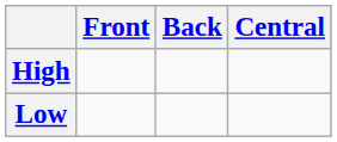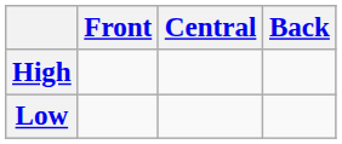columns swapped: Central <-> Back
